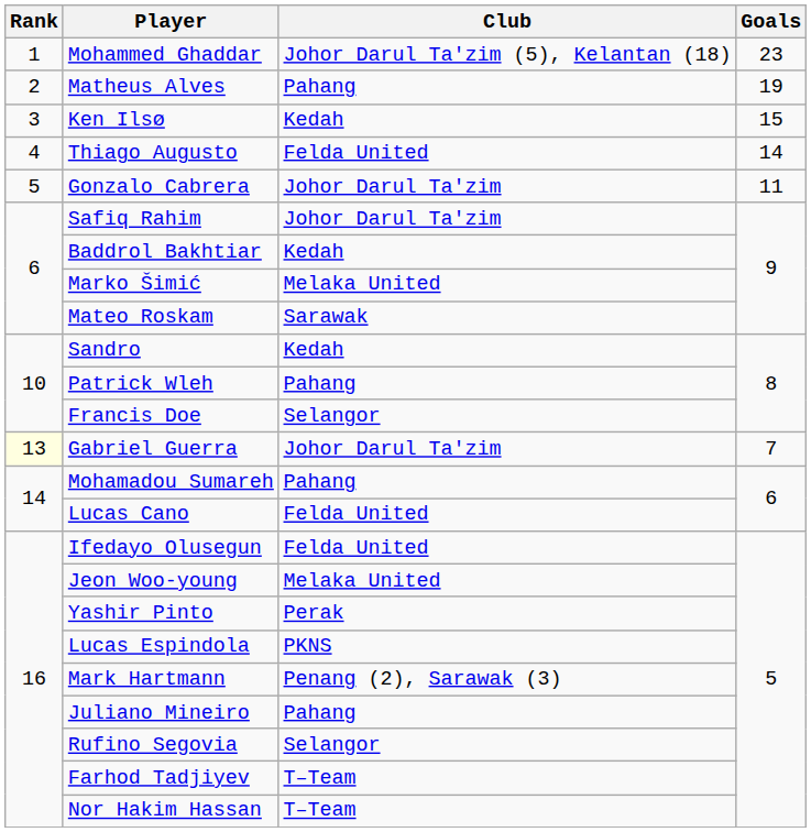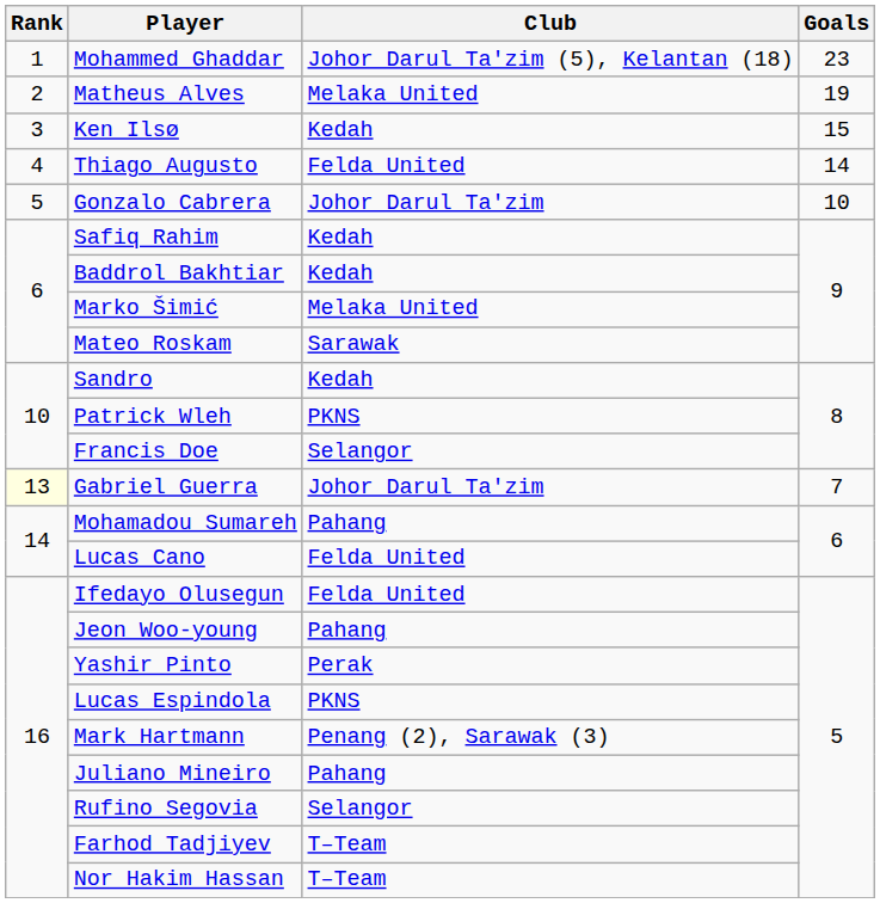Matheus Alves | Club: Pahang -> Melaka United
Gonzalo Cabrera | Goals: 11 -> 10
Safiq Rahim | Club: Johor Darul Ta'zim -> Kedah
Patrick Wleh | Club: Pahang -> PKNS
Jeon Woo-young | Club: Melaka United -> Pahang
